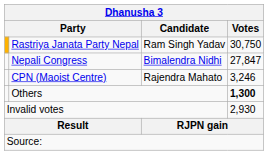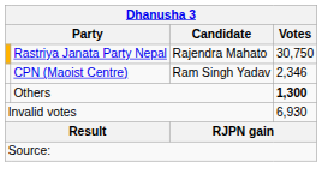Rastriya Janata Party Nepal | Candidate: Ram Singh Yadav -> Rajendra Mahato
- row: Nepali Congress | Bimalendra Nidhi | 27,847
CPN (Maoist Centre) | Candidate: Rajendra Mahato -> Ram Singh Yadav
CPN (Maoist Centre) | Votes: 3,246 -> 2,346
Invalid votes | Votes: 2,930 -> 6,930
